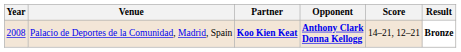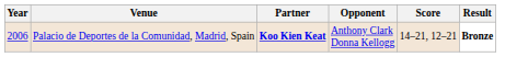Palacio de Deportes de la Comunidad, Madrid, Spain | Year: 2008 -> 2006
Palacio de Deportes de la Comunidad, Madrid, Spain | Opponent: bold -> normal
